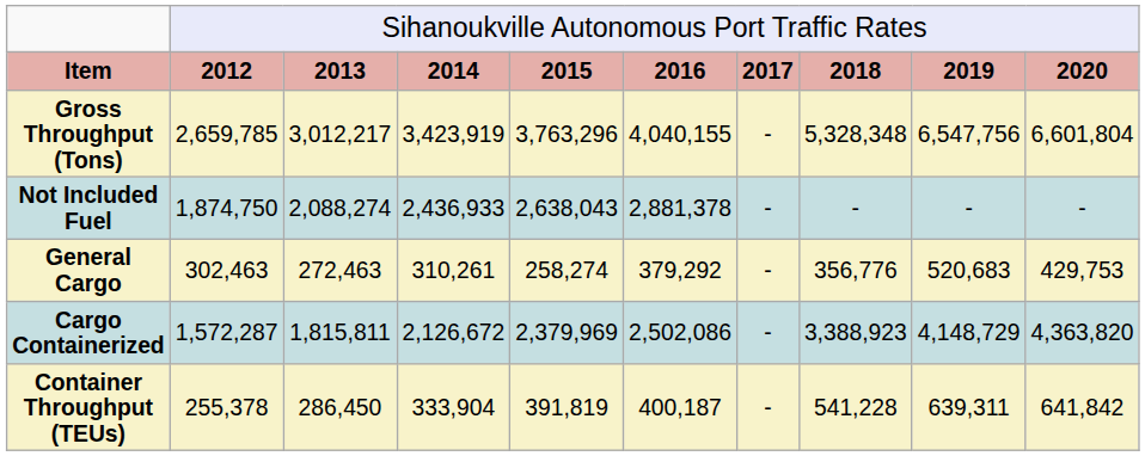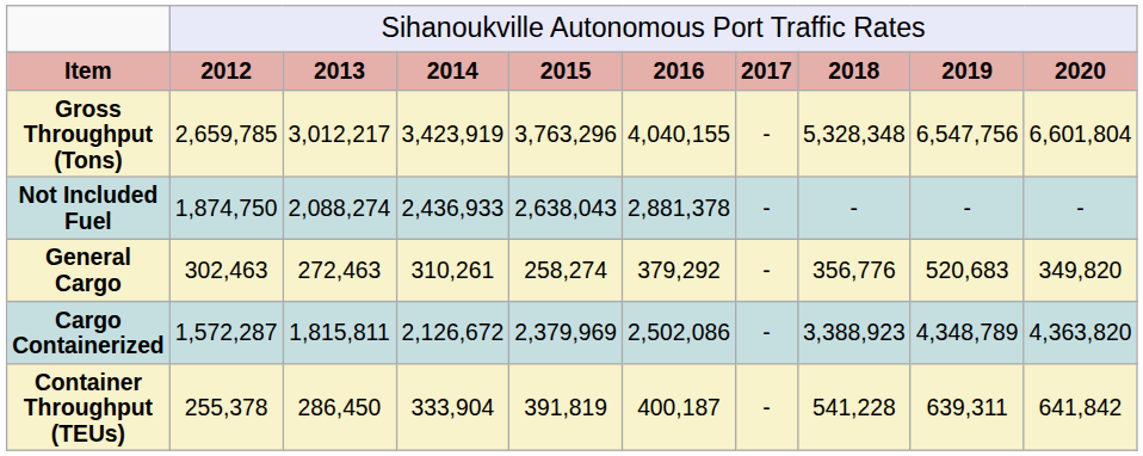General Cargo | column 10: 429,753 -> 349,820
Cargo Containerized | column 9: 4,148,729 -> 4,348,789
